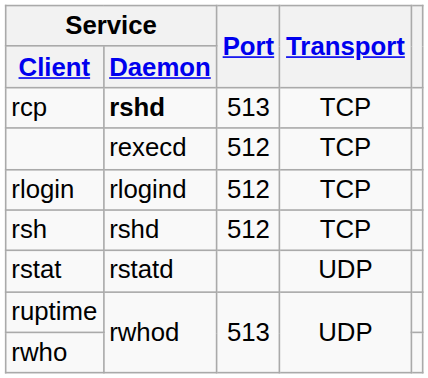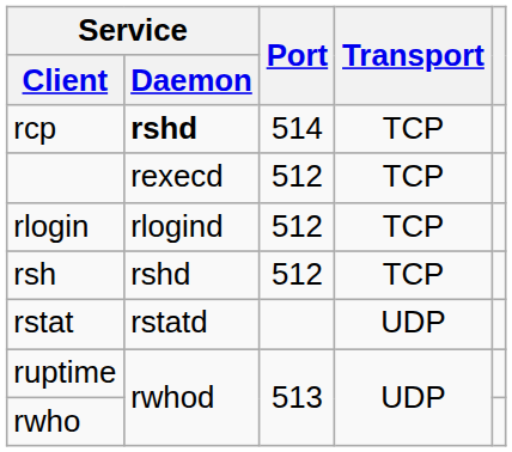rcp | Port: 513 -> 514
